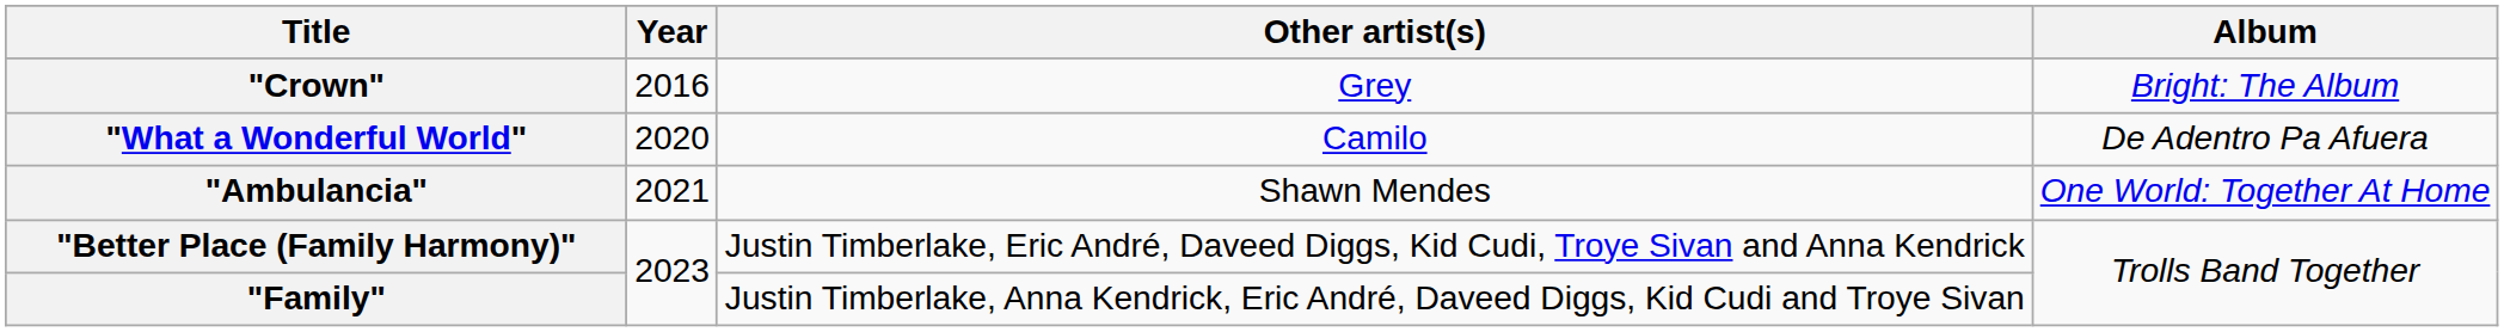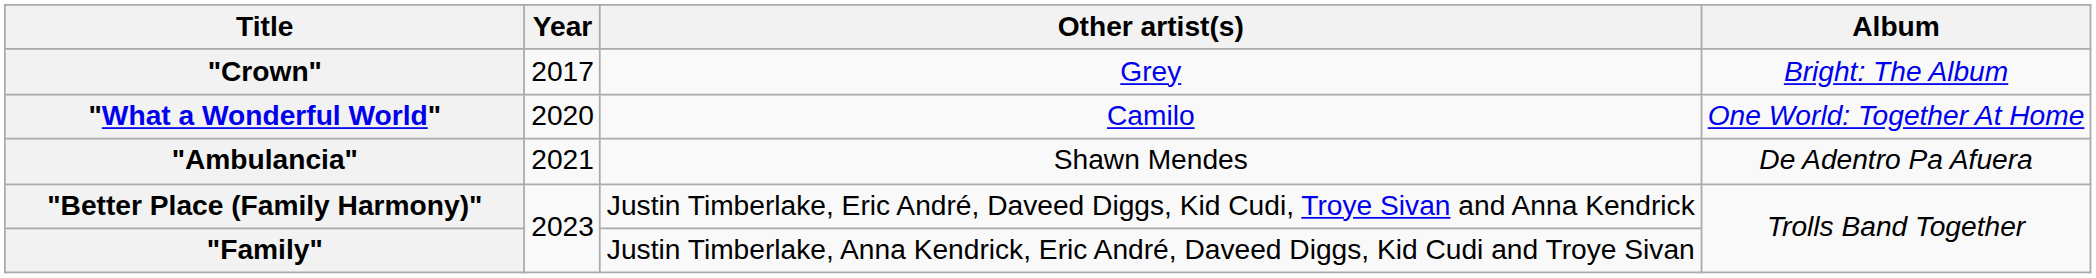"Crown" | Year: 2016 -> 2017
"What a Wonderful World" | Album: De Adentro Pa Afuera -> One World: Together At Home
"Ambulancia" | Album: One World: Together At Home -> De Adentro Pa Afuera
